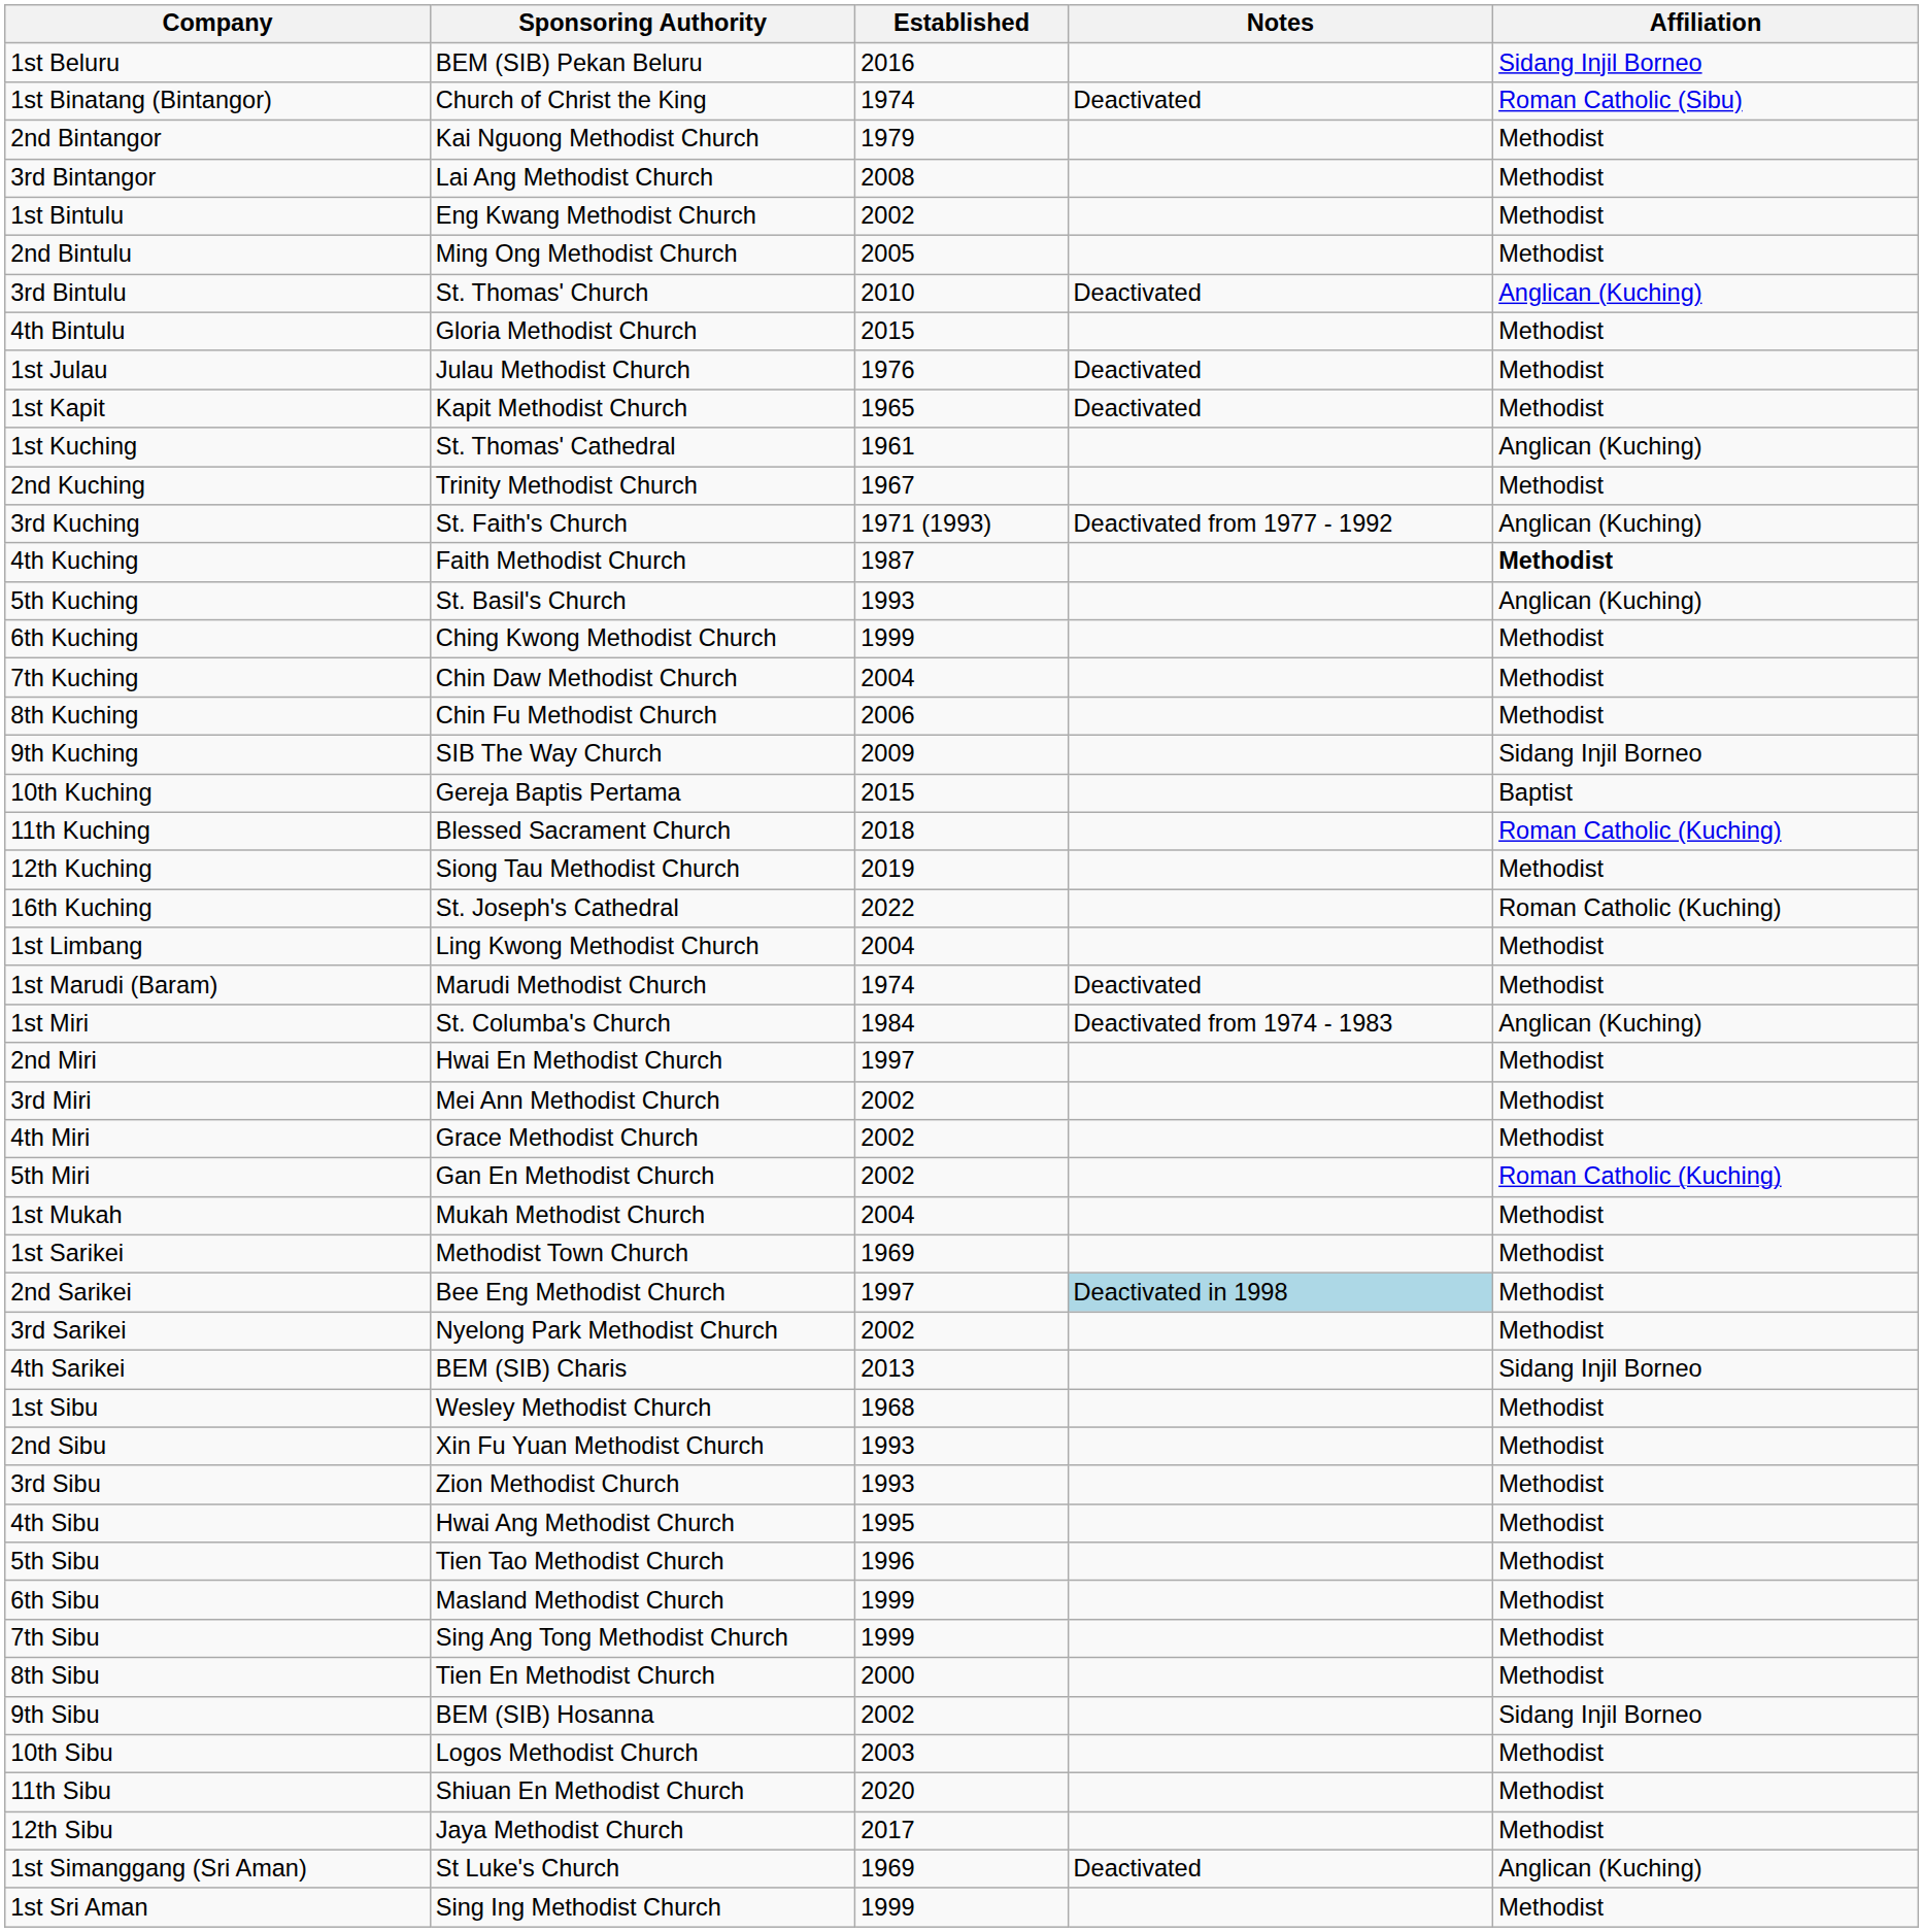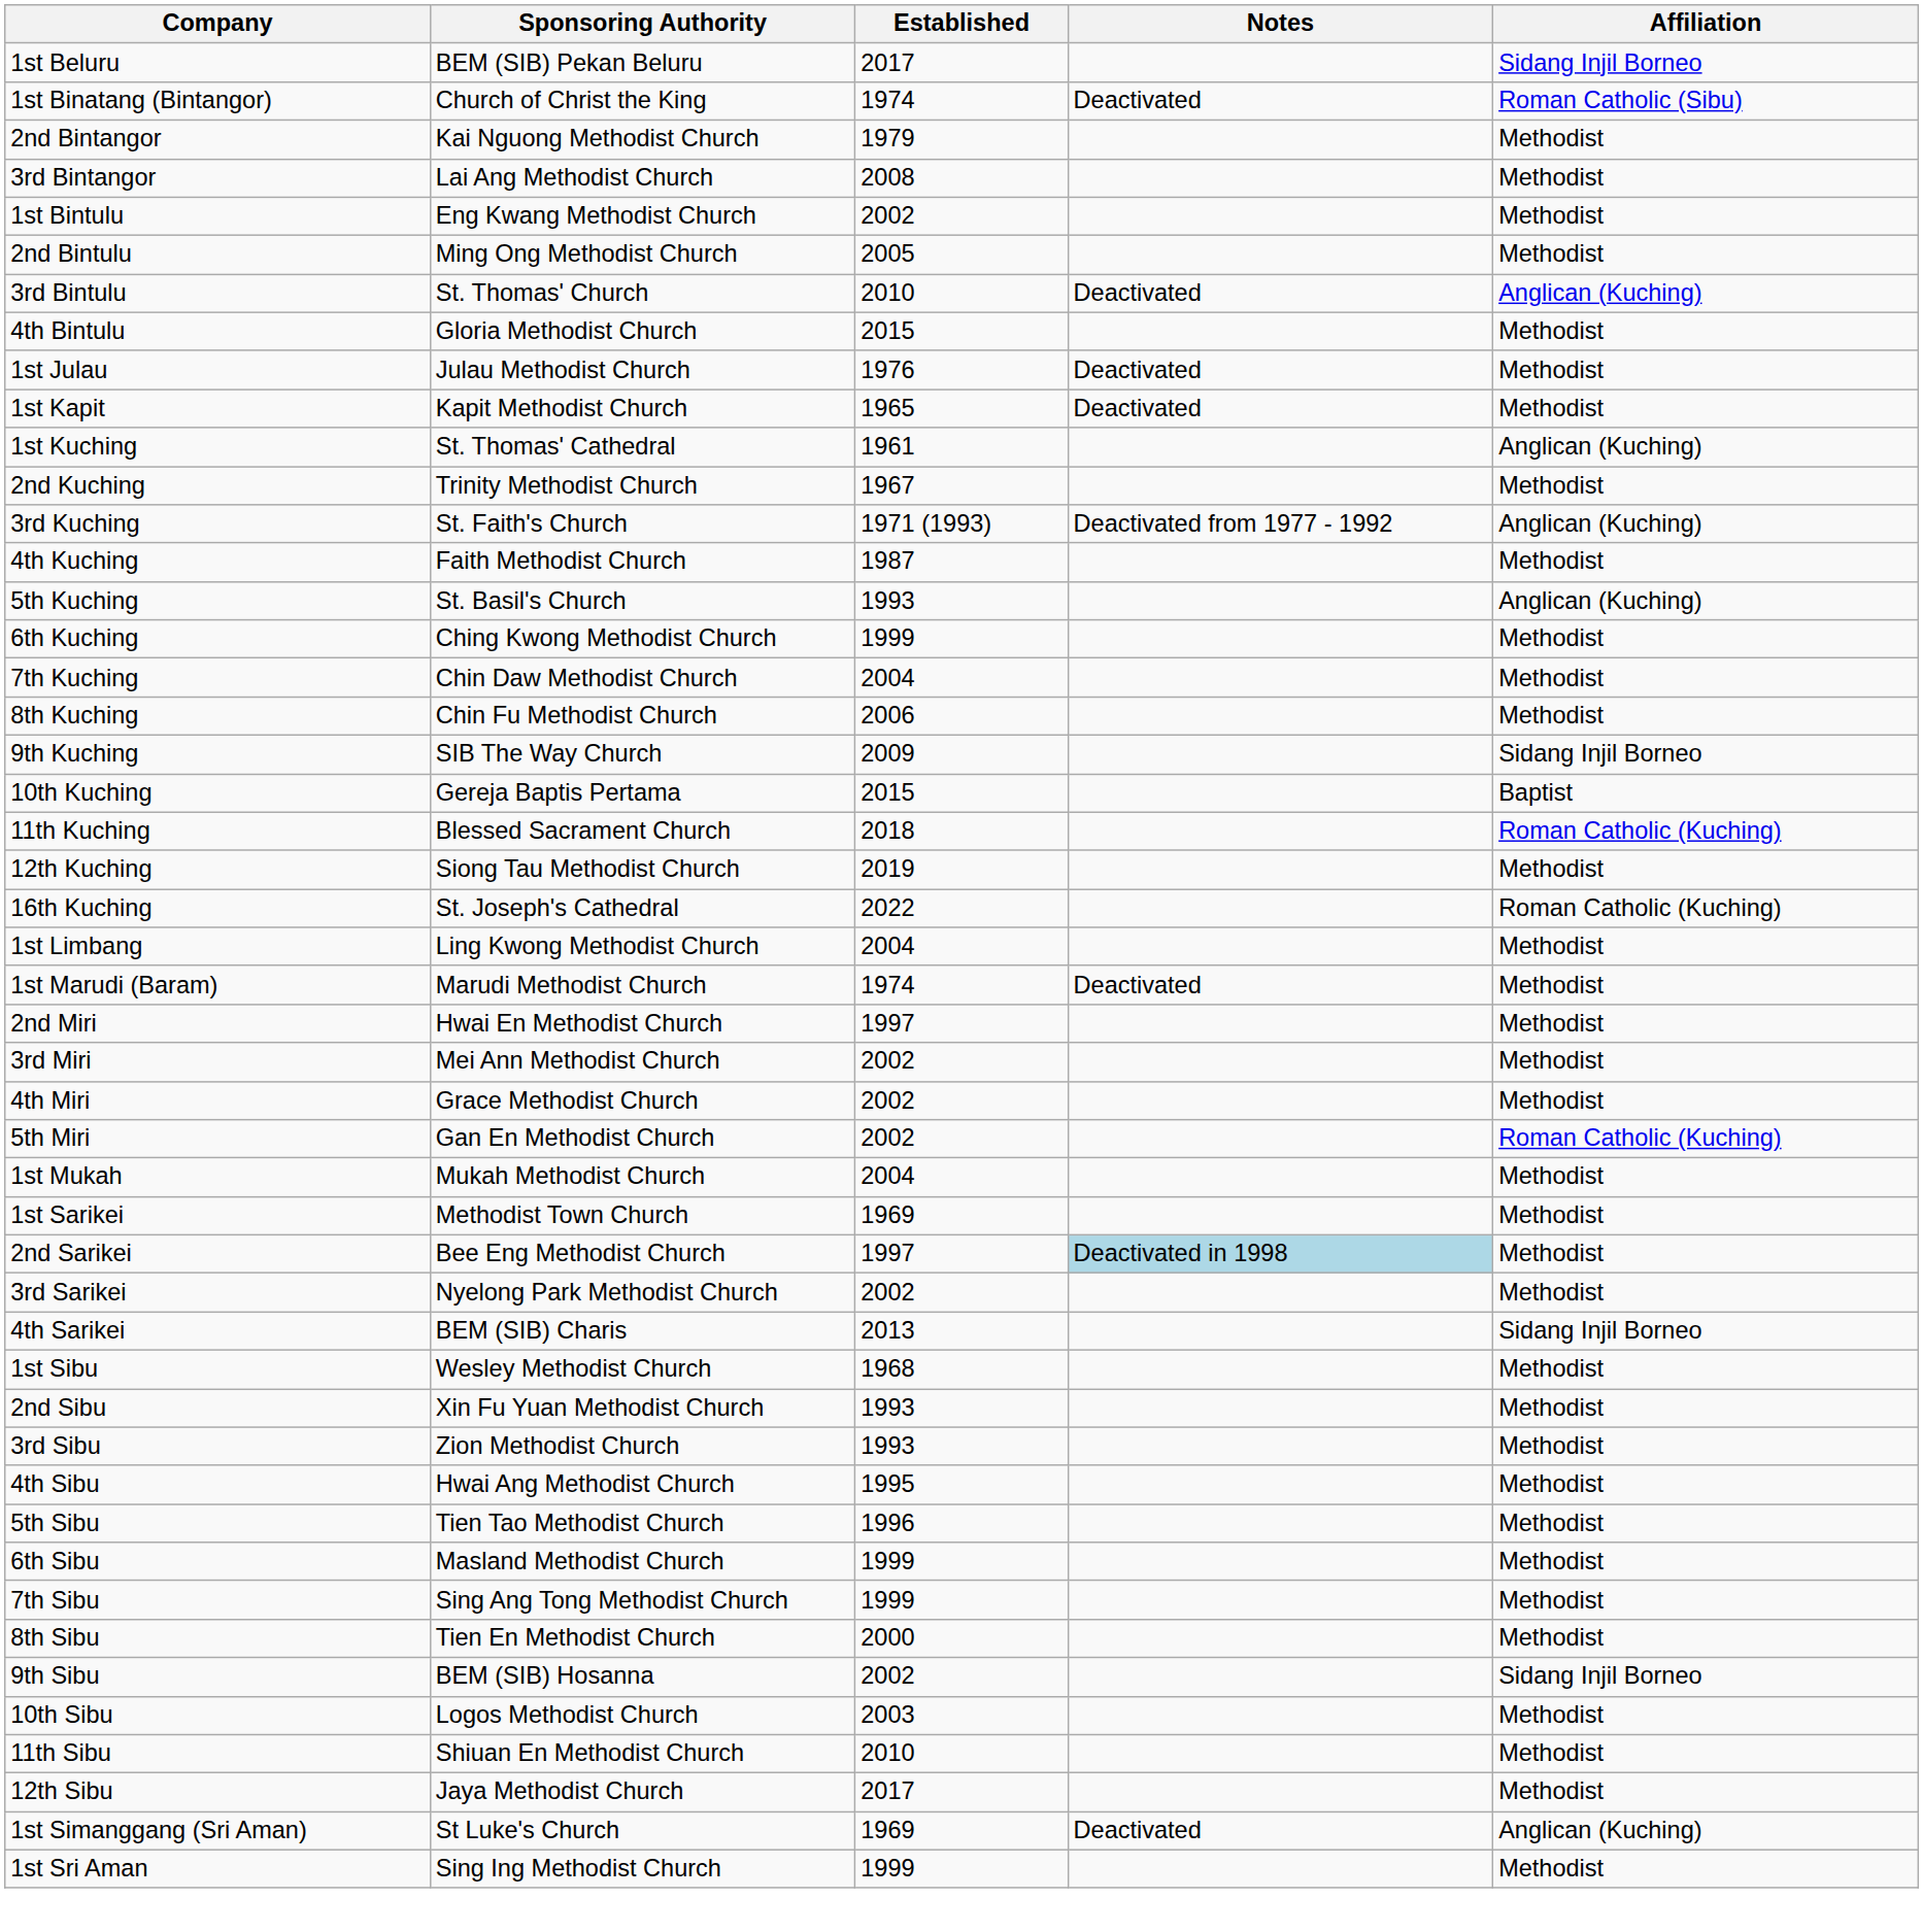1st Beluru | Established: 2016 -> 2017
4th Kuching | Affiliation: bold -> normal
- row: 1st Miri | St. Columba's Church | 1984 | Deactivated from 1974 - 1983 | Anglican (Kuching)
11th Sibu | Established: 2020 -> 2010
